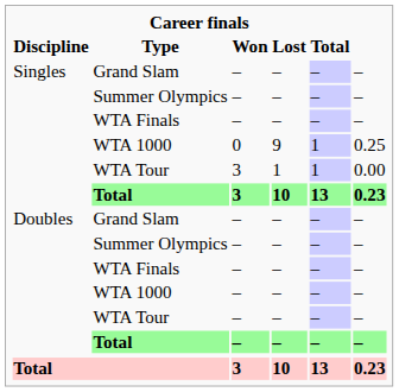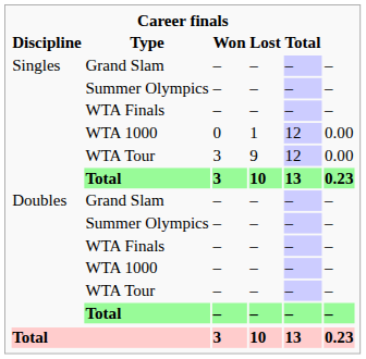Singles / WTA 1000 | Lost: 9 -> 1
Singles / WTA 1000 | Total: 1 -> 12
Singles / WTA 1000 | column 6: 0.25 -> 0.00
Singles / WTA Tour | Lost: 1 -> 9
Singles / WTA Tour | Total: 1 -> 12
